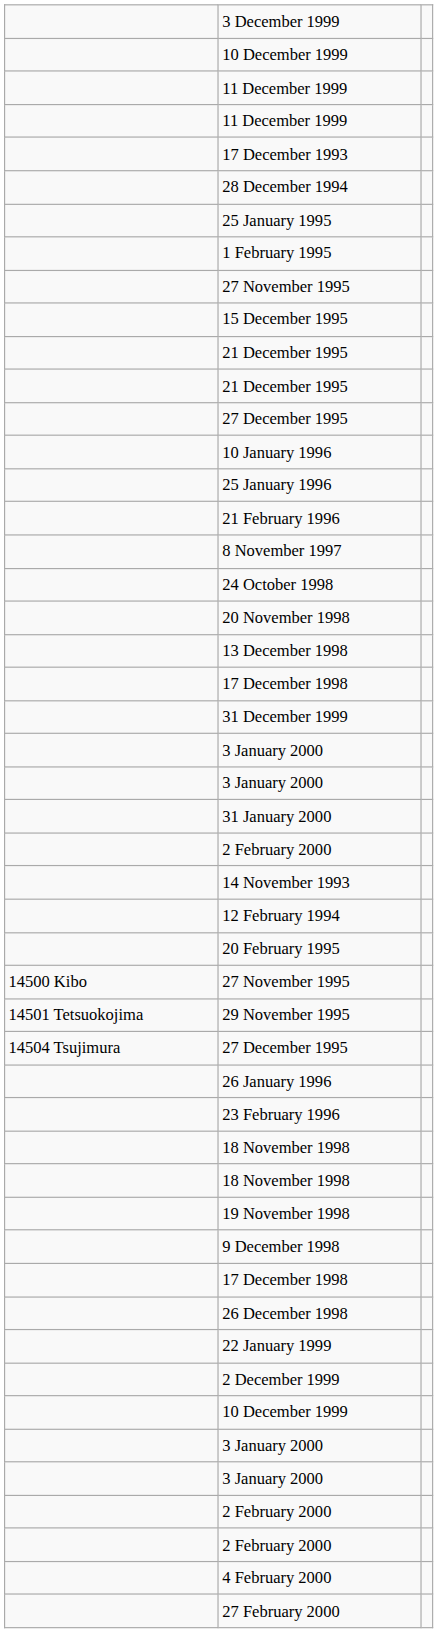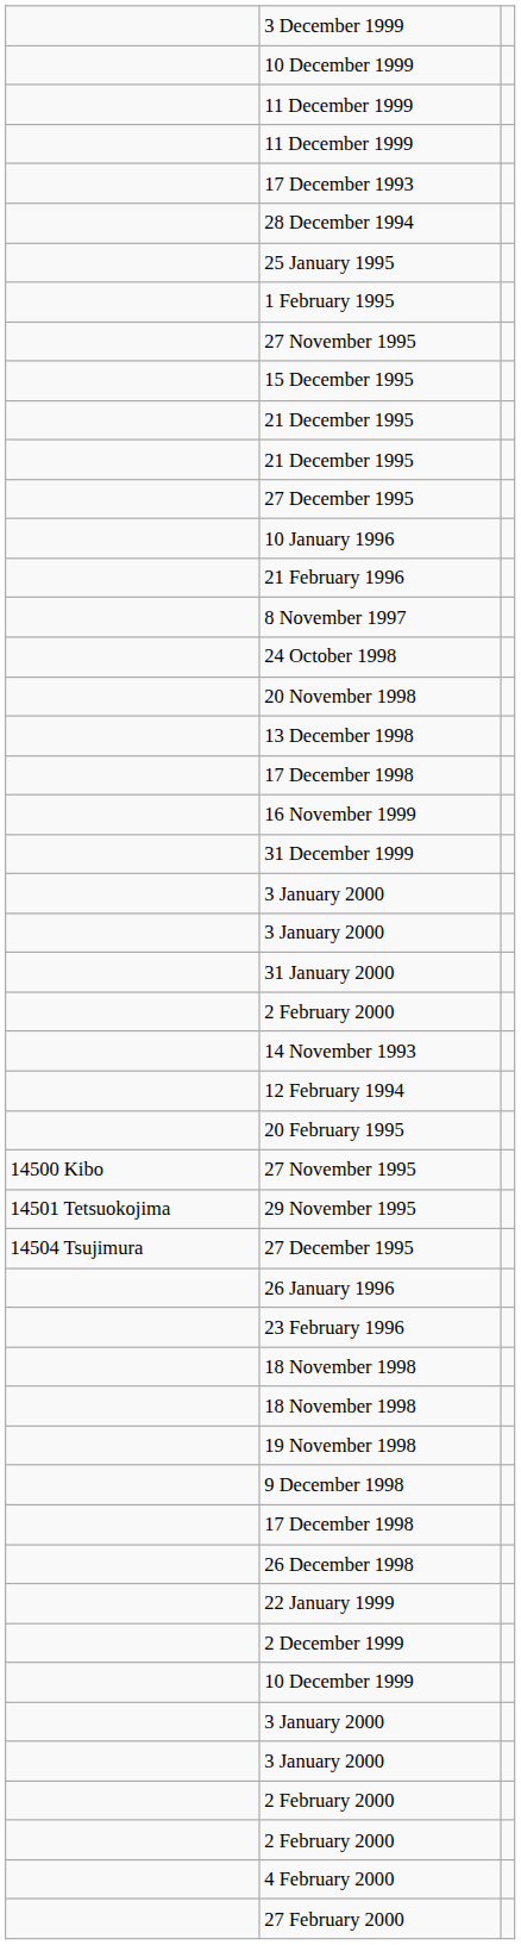- row: 25 January 1996
+ row: 16 November 1999
